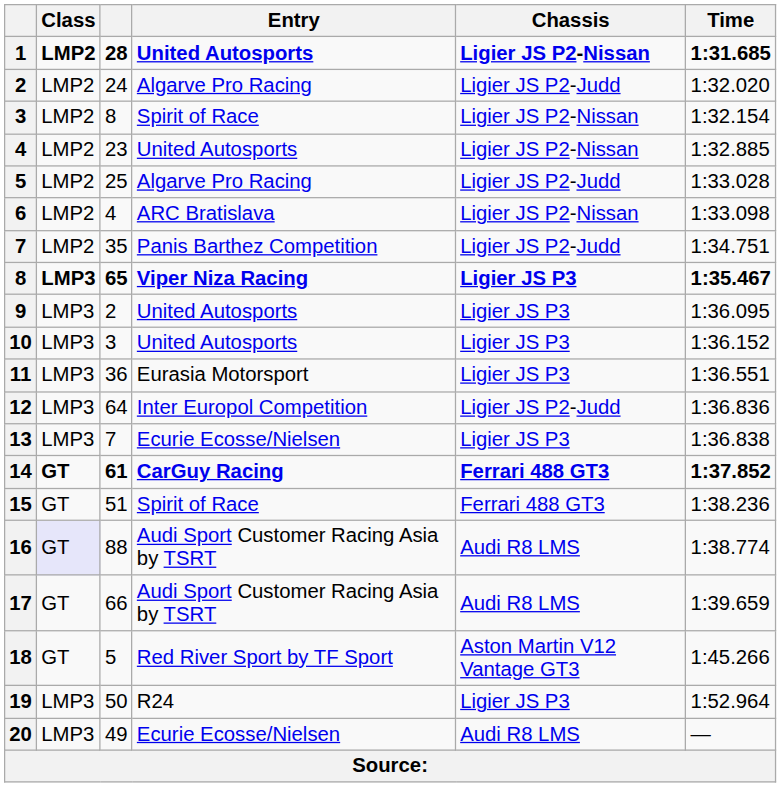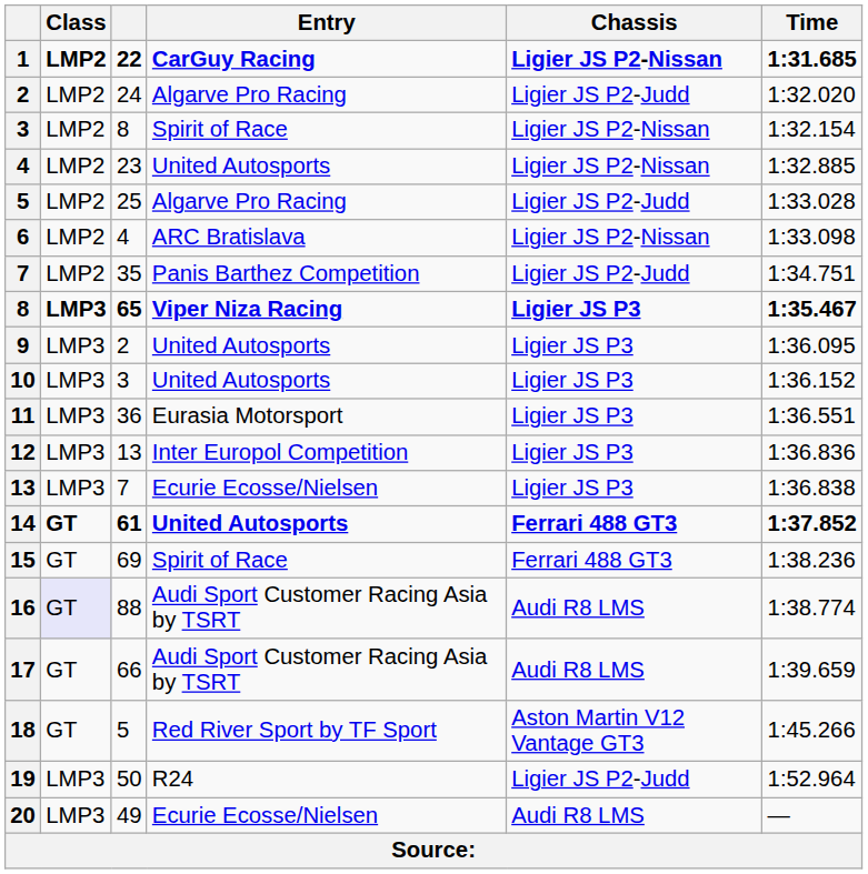1 | column 3: 28 -> 22
1 | Entry: United Autosports -> CarGuy Racing
12 | column 3: 64 -> 13
12 | Chassis: Ligier JS P2-Judd -> Ligier JS P3
14 | Entry: CarGuy Racing -> United Autosports
15 | column 3: 51 -> 69
19 | Chassis: Ligier JS P3 -> Ligier JS P2-Judd
